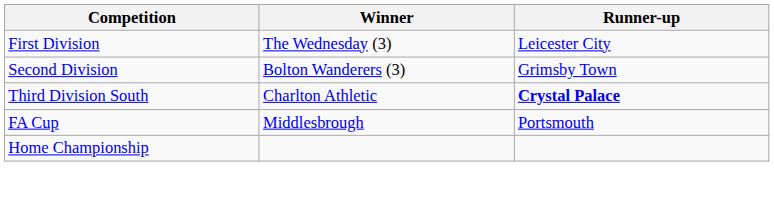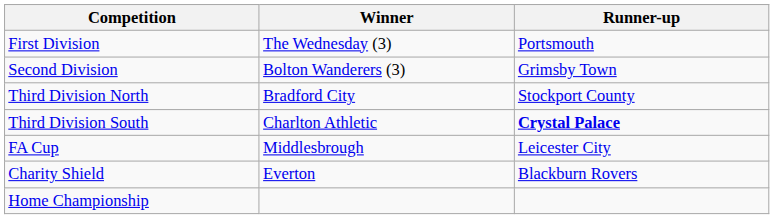First Division | Runner-up: Leicester City -> Portsmouth
+ row: Third Division North | Bradford City | Stockport County
FA Cup | Runner-up: Portsmouth -> Leicester City
+ row: Charity Shield | Everton | Blackburn Rovers
